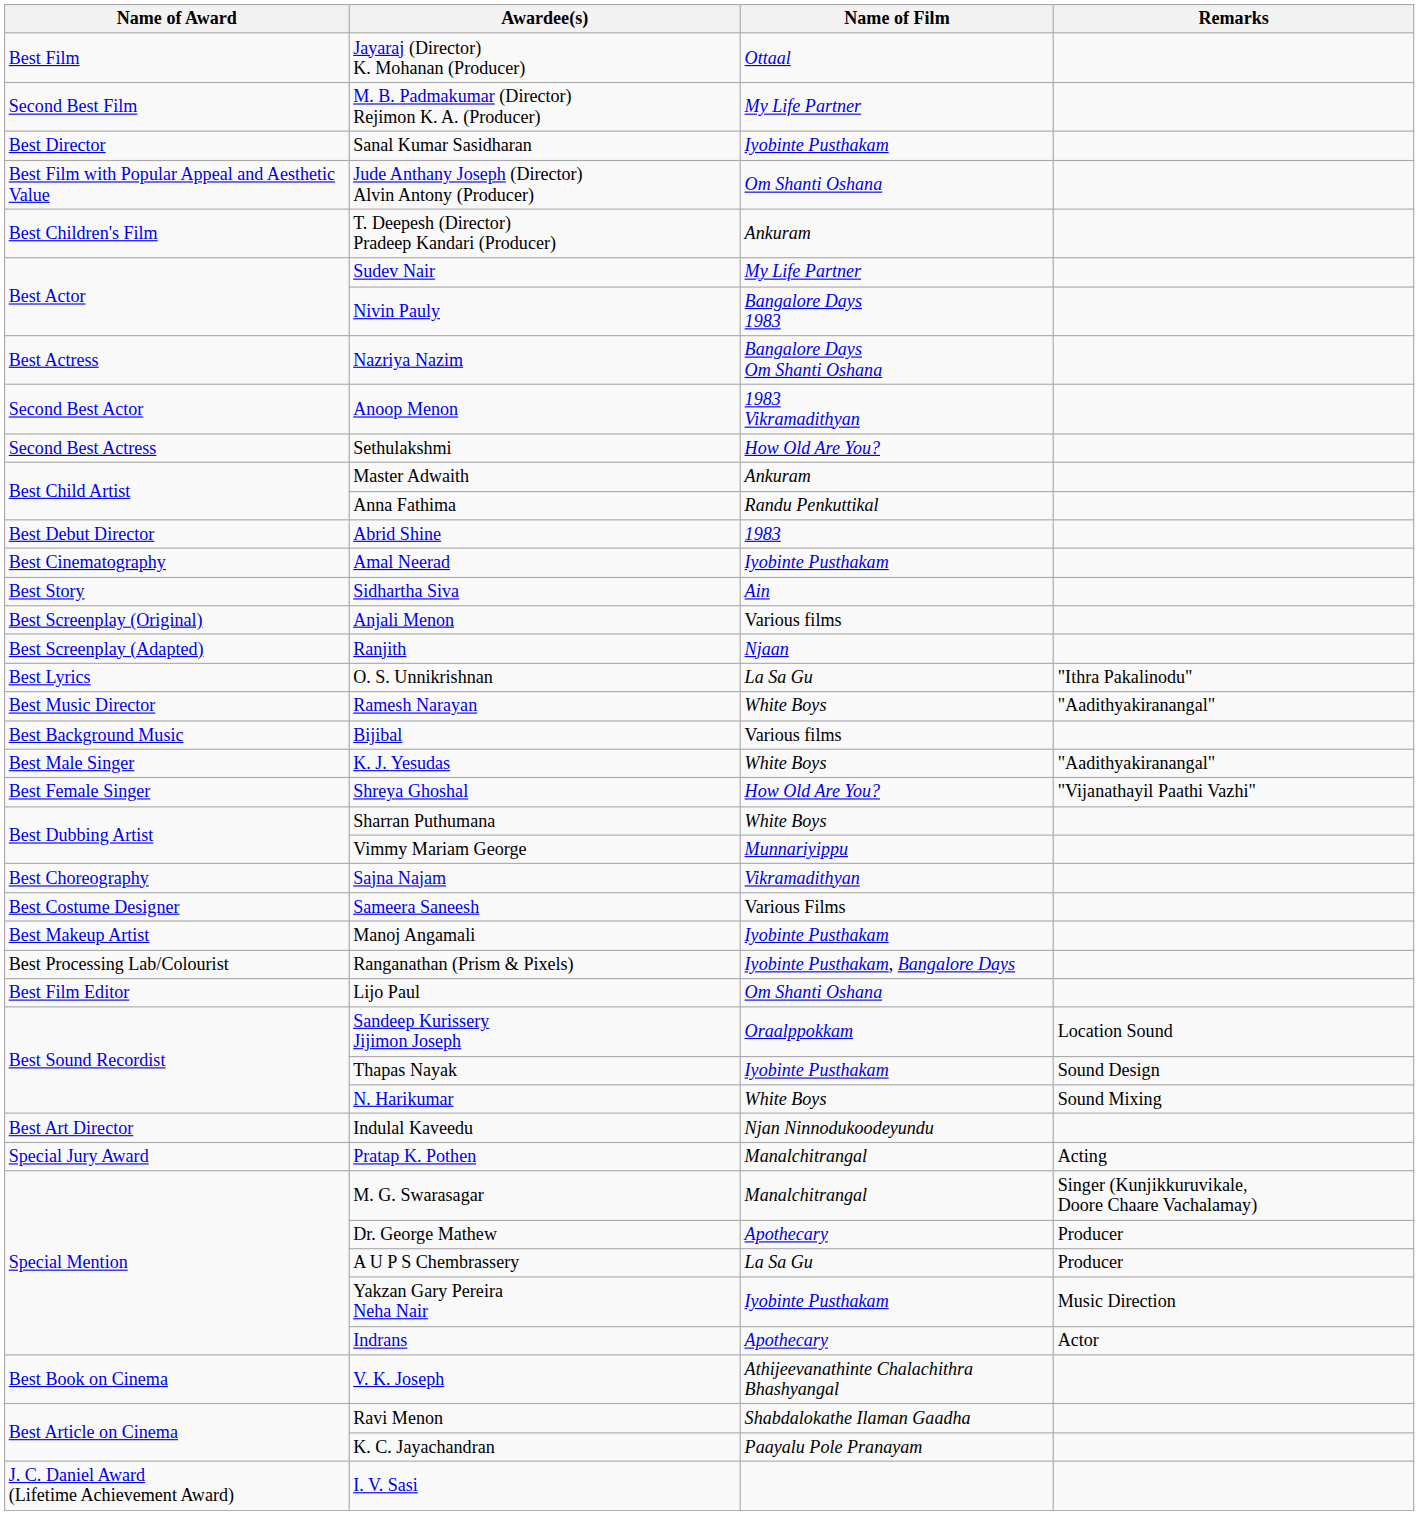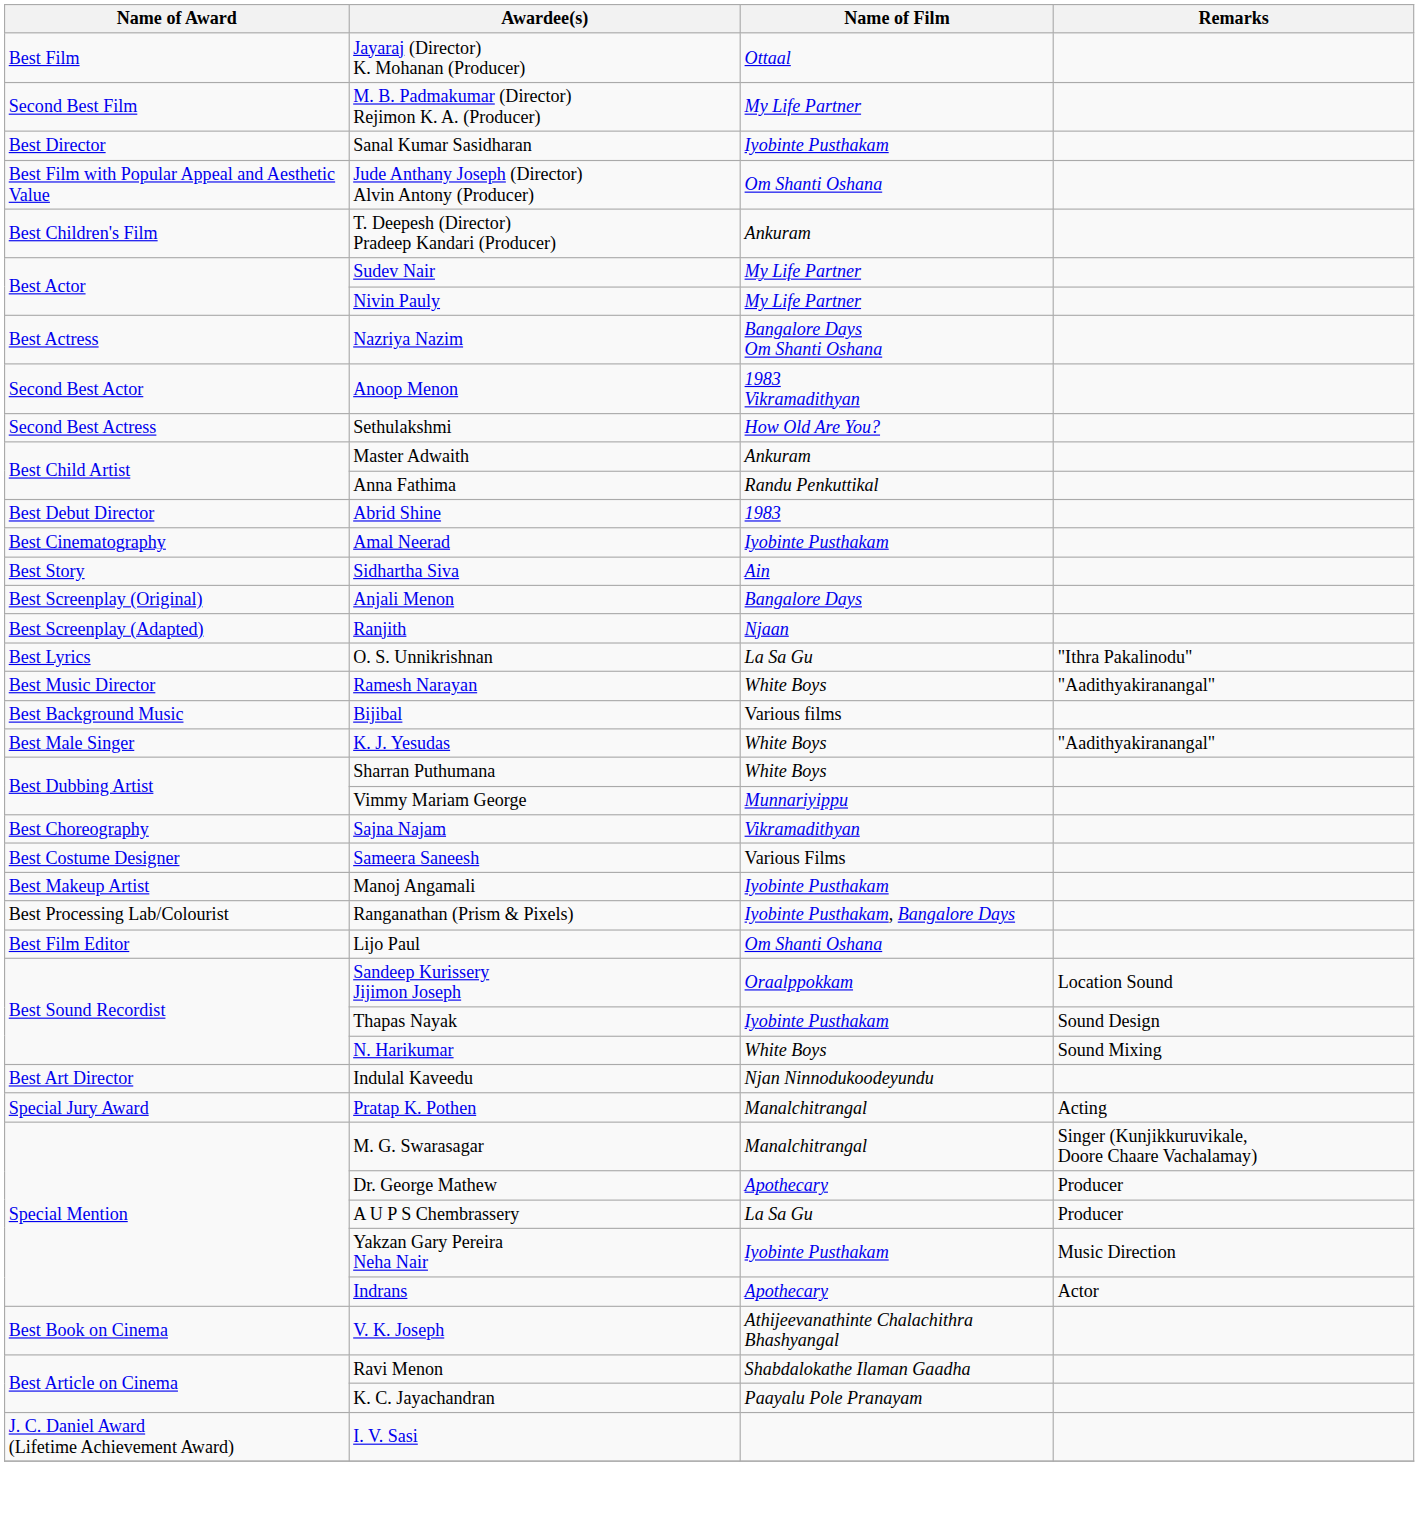Nivin Pauly | Name of Film: Bangalore Days 1983 -> My Life Partner
Anjali Menon | Name of Film: Various films -> Bangalore Days
- row: Best Female Singer | Shreya Ghoshal | How Old Are You? | "Vijanathayil Paathi Vazhi"
